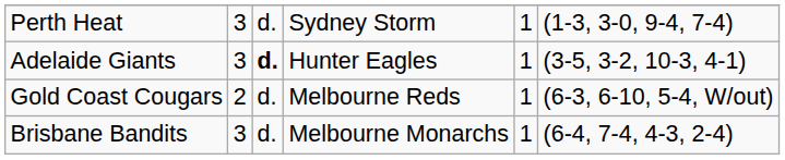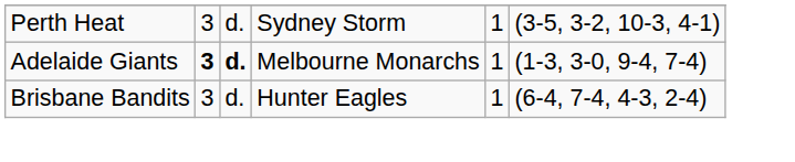Perth Heat | column 6: (1-3, 3-0, 9-4, 7-4) -> (3-5, 3-2, 10-3, 4-1)
Adelaide Giants | column 2: normal -> bold
Adelaide Giants | column 4: Hunter Eagles -> Melbourne Monarchs
Adelaide Giants | column 6: (3-5, 3-2, 10-3, 4-1) -> (1-3, 3-0, 9-4, 7-4)
- row: Gold Coast Cougars | 2 | d. | Melbourne Reds | 1 | (6-3, 6-10, 5-4, W/out)
Brisbane Bandits | column 4: Melbourne Monarchs -> Hunter Eagles
